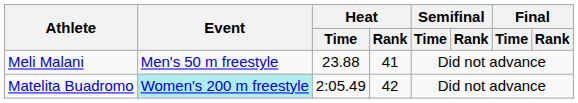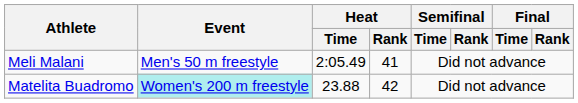Meli Malani | Heat / Time: 23.88 -> 2:05.49
Matelita Buadromo | Heat / Time: 2:05.49 -> 23.88
